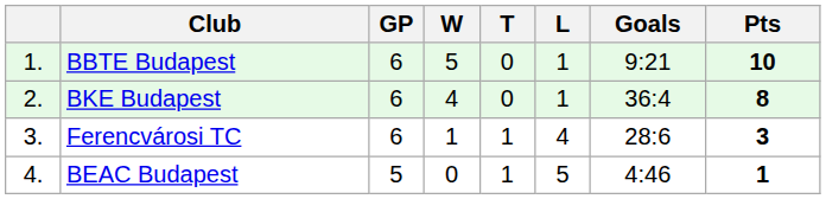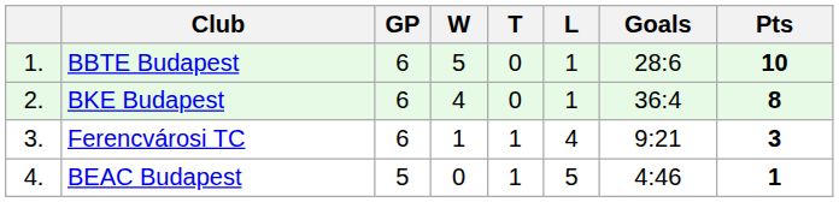BBTE Budapest | Goals: 9:21 -> 28:6
Ferencvárosi TC | Goals: 28:6 -> 9:21
